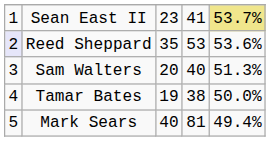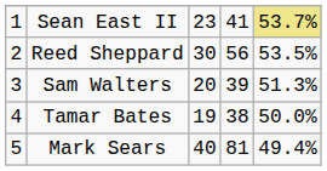Reed Sheppard | column 1: lavender background -> no background
Reed Sheppard | column 3: 35 -> 30
Reed Sheppard | column 4: 53 -> 56
Reed Sheppard | column 5: 53.6% -> 53.5%
Sam Walters | column 4: 40 -> 39
